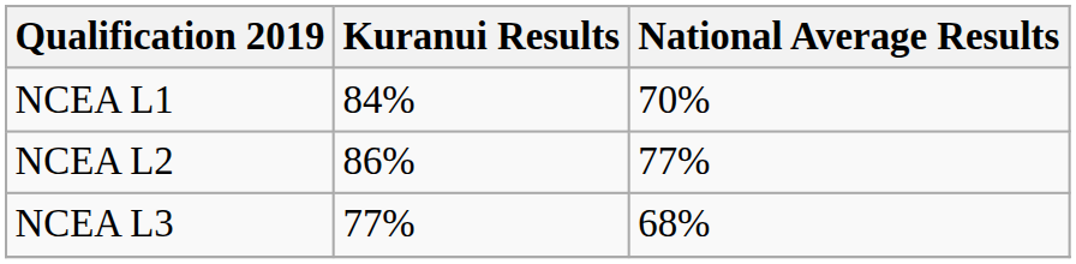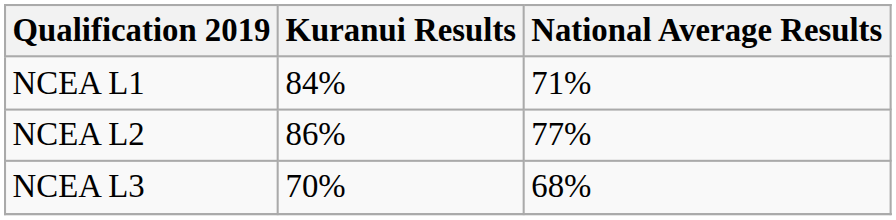NCEA L1 | National Average Results: 70% -> 71%
NCEA L3 | Kuranui Results: 77% -> 70%
